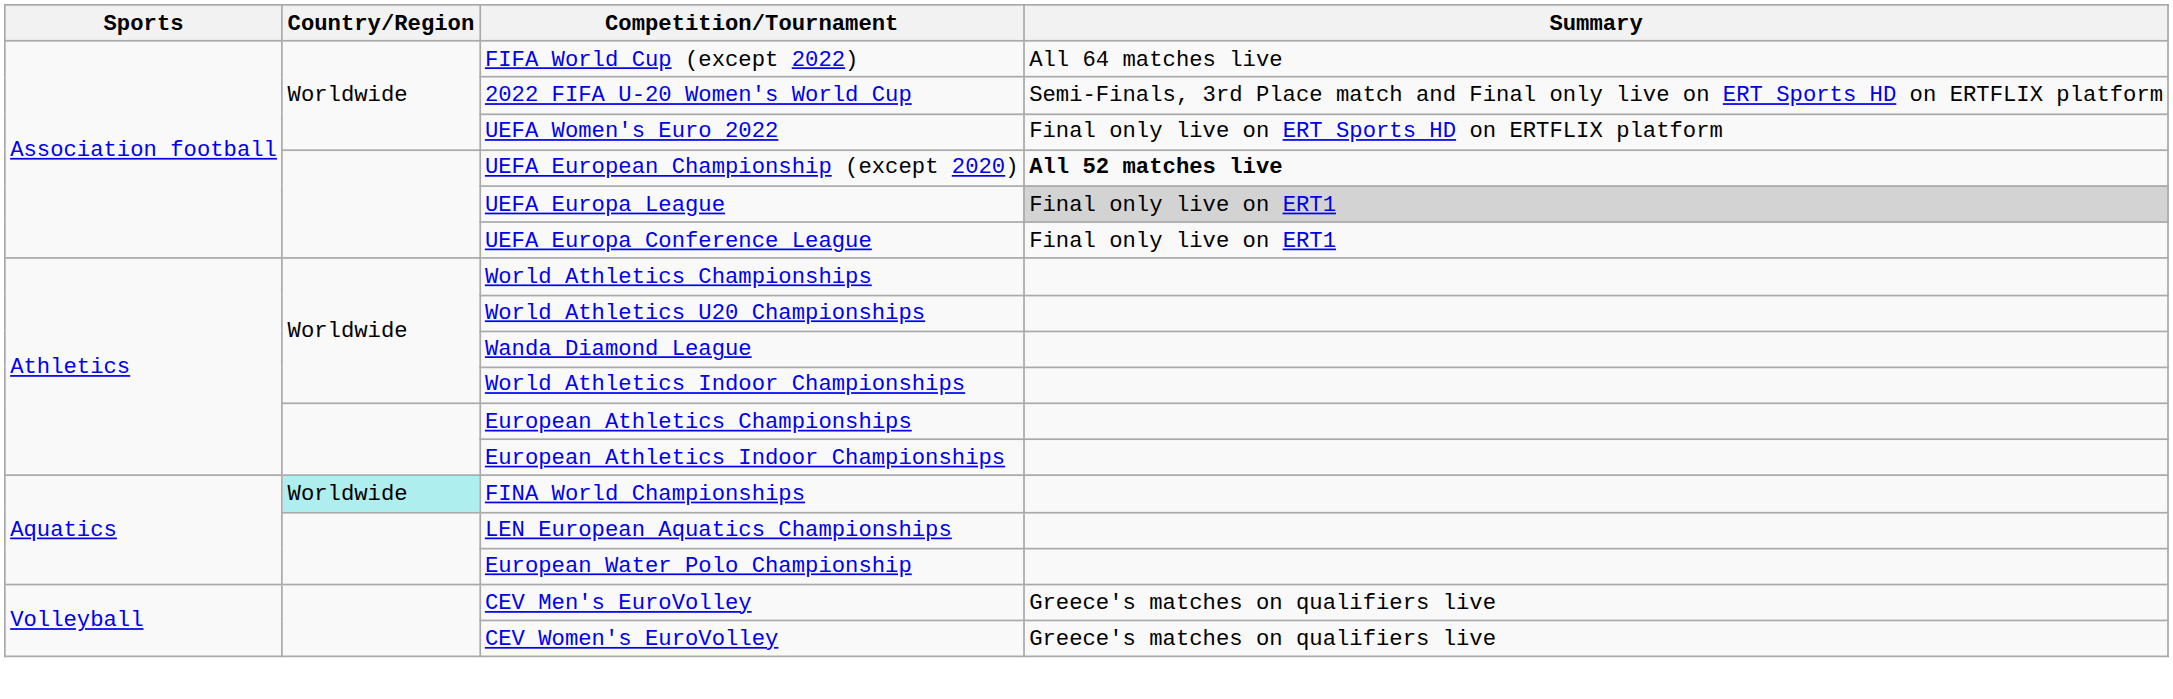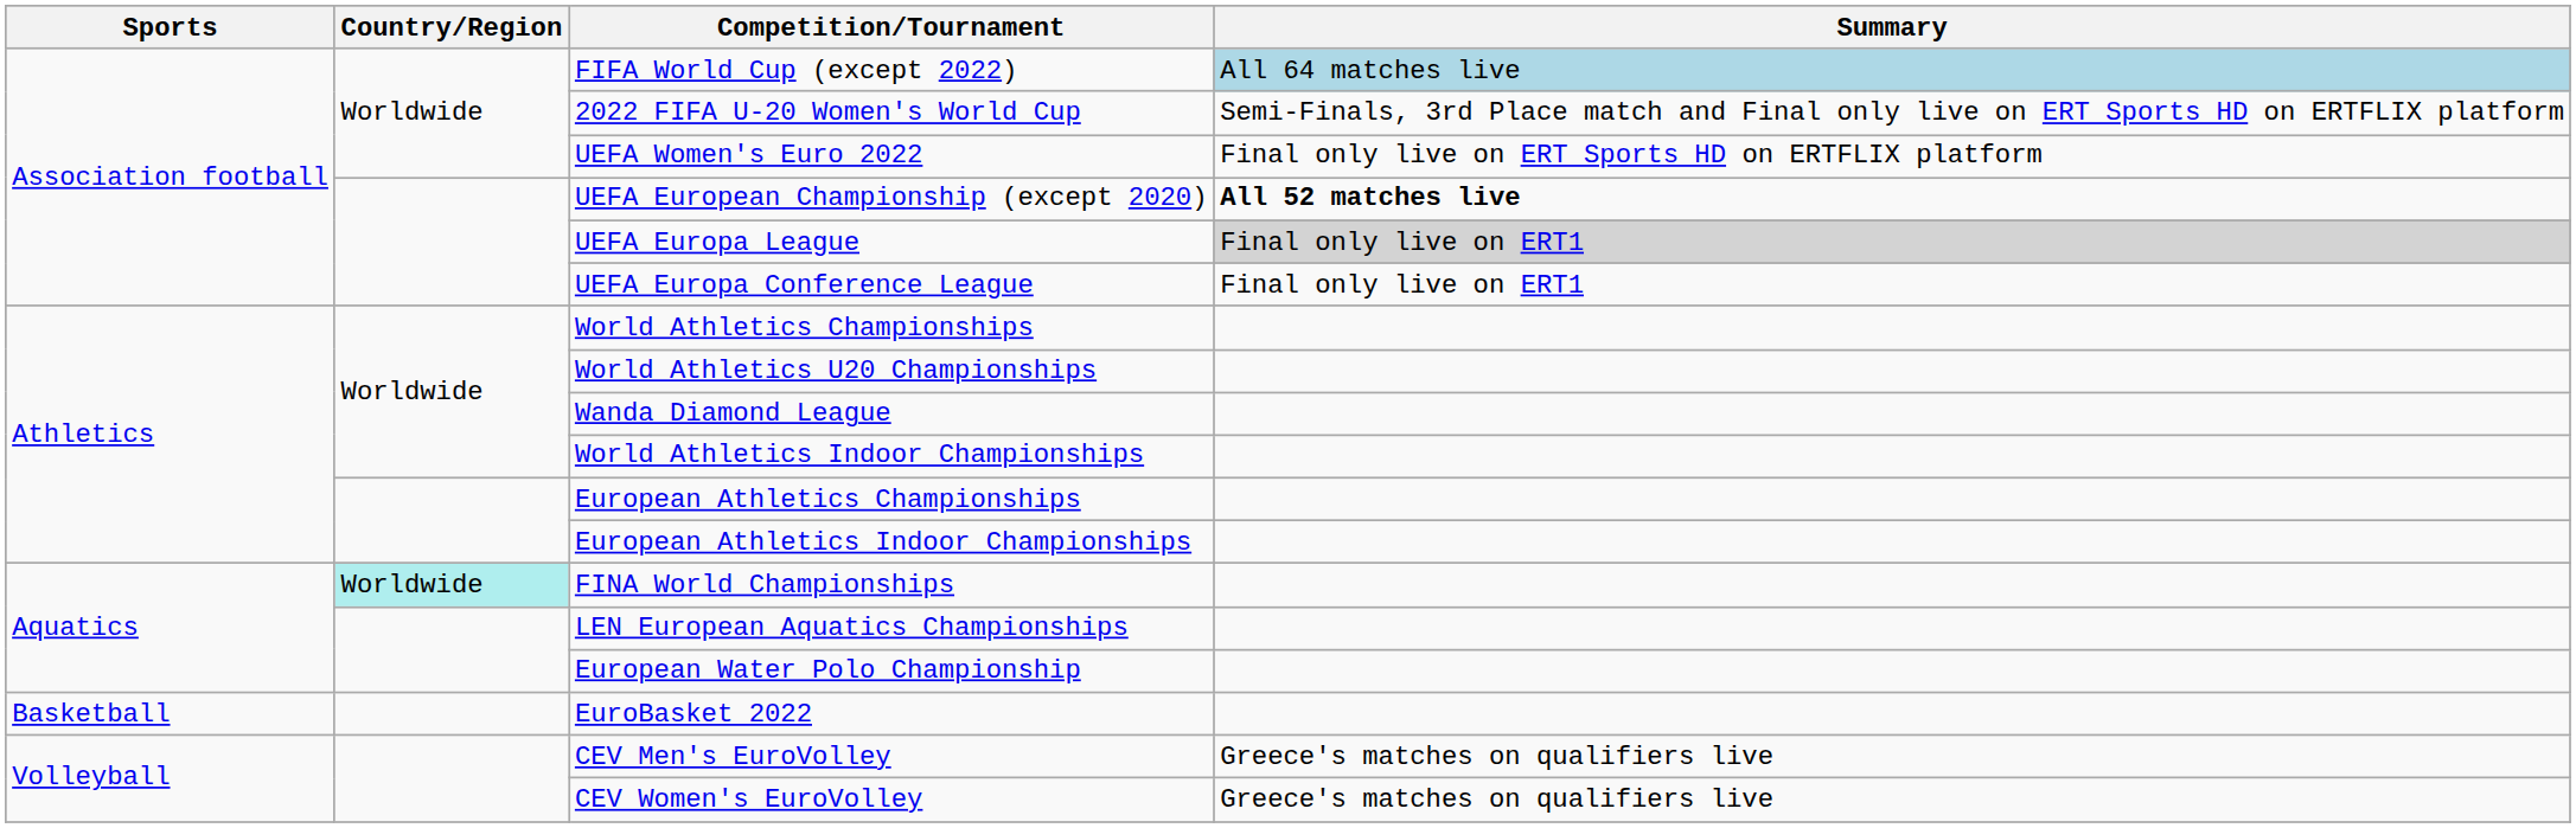FIFA World Cup (except 2022) | Summary: no background -> lightblue background
+ row: Basketball | EuroBasket 2022
